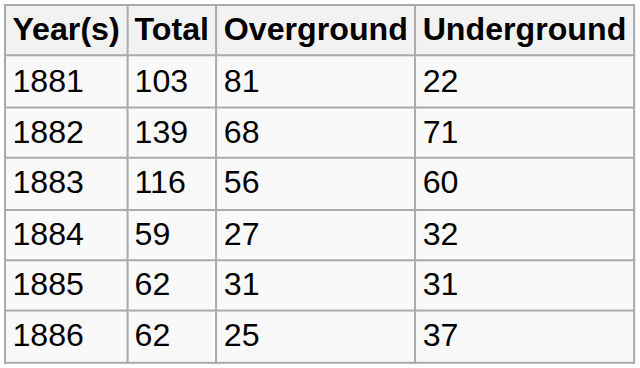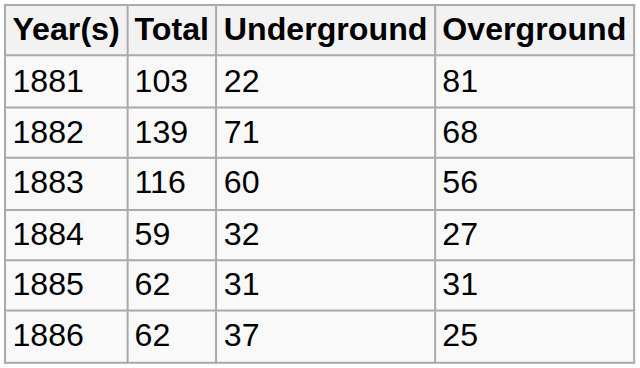columns swapped: Overground <-> Underground
